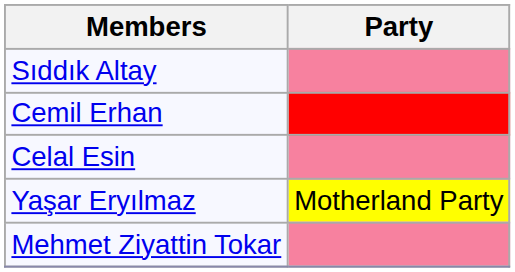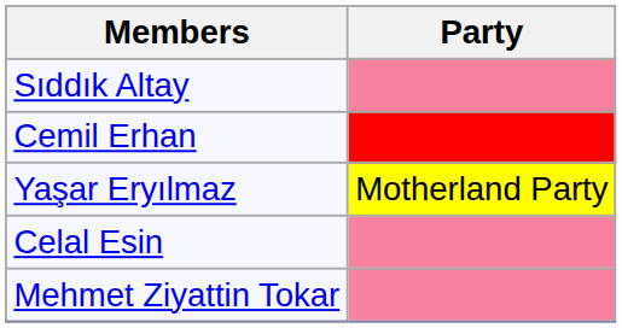rows swapped: Yaşar Eryılmaz <-> Celal Esin
